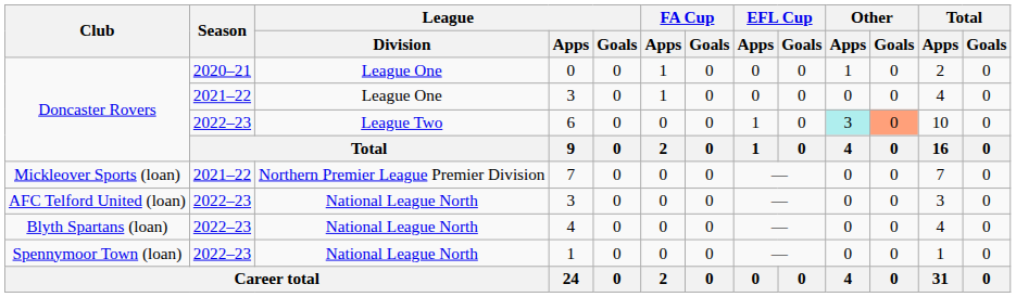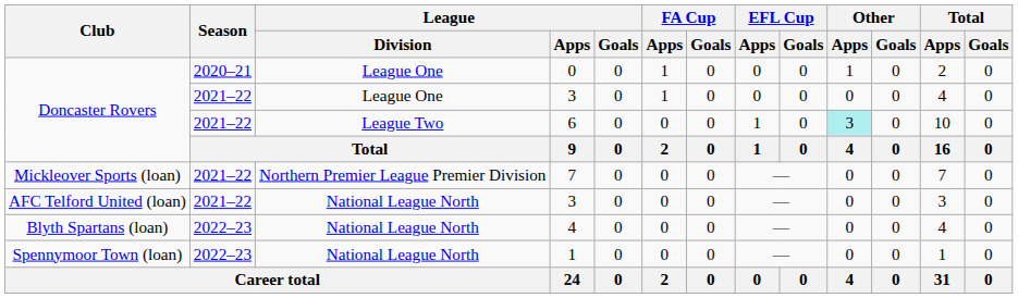6 | Season: 2022–23 -> 2021–22
6 | Other / Goals: lightsalmon background -> no background
AFC Telford United (loan) / 3 | Season: 2022–23 -> 2021–22
